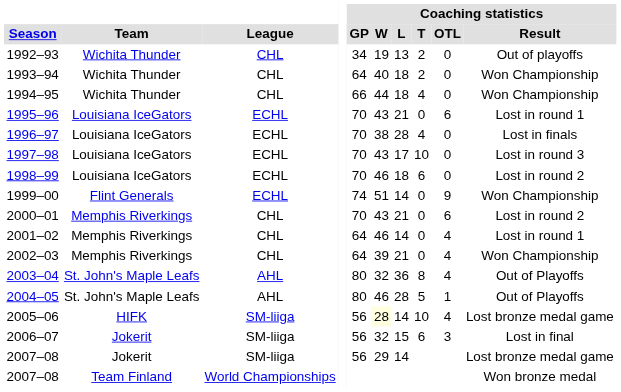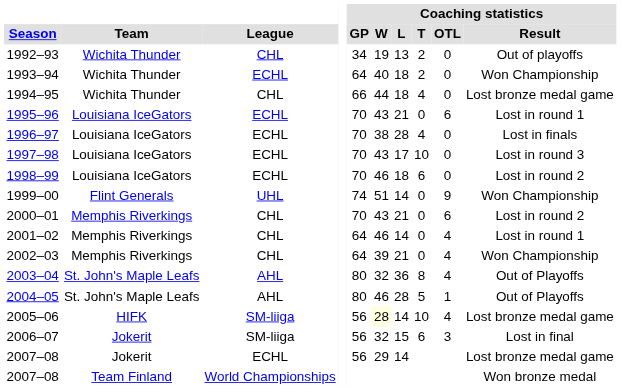1993–94 | League: CHL -> ECHL
1994–95 | Coaching statistics / Result: Won Championship -> Lost bronze medal game
1999–00 | League: ECHL -> UHL
2007–08 / Jokerit | League: SM-liiga -> ECHL
